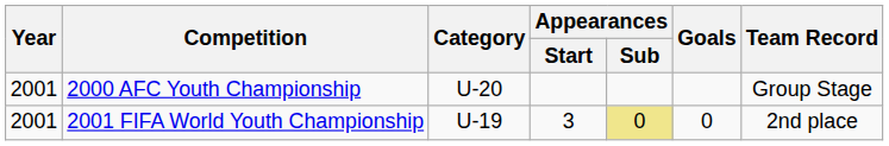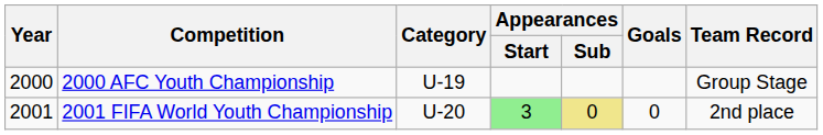2000 AFC Youth Championship | Year: 2001 -> 2000
2000 AFC Youth Championship | Category: U-20 -> U-19
2001 FIFA World Youth Championship | Category: U-19 -> U-20
2001 FIFA World Youth Championship | Appearances / Start: no background -> lightgreen background
